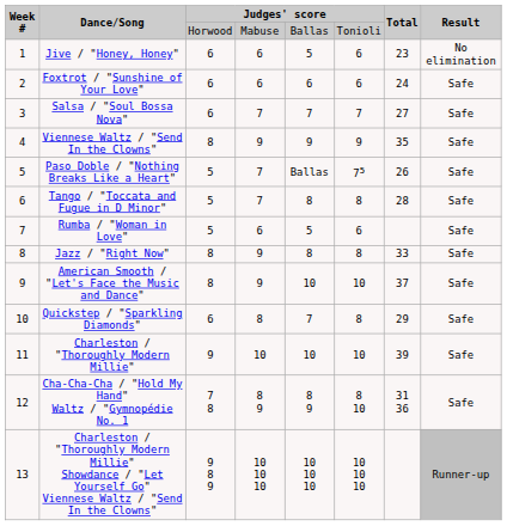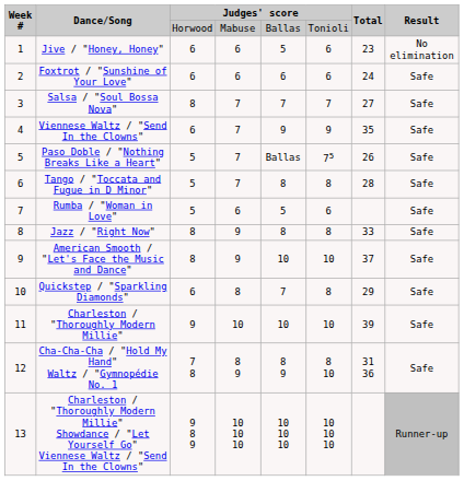Salsa / "Soul Bossa Nova" | column 3: 6 -> 8
Viennese Waltz / "Send In the Clowns" | column 3: 8 -> 6
Viennese Waltz / "Send In the Clowns" | column 4: 9 -> 7
